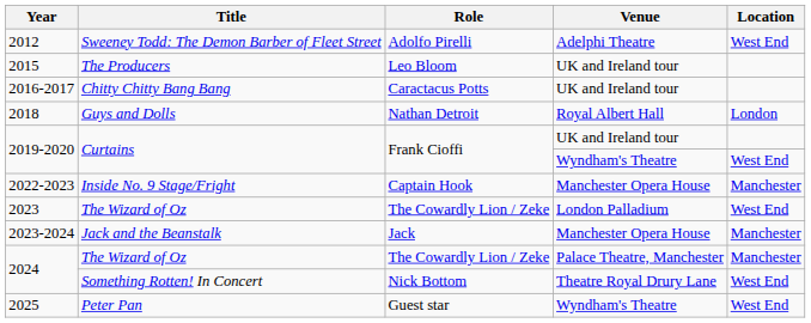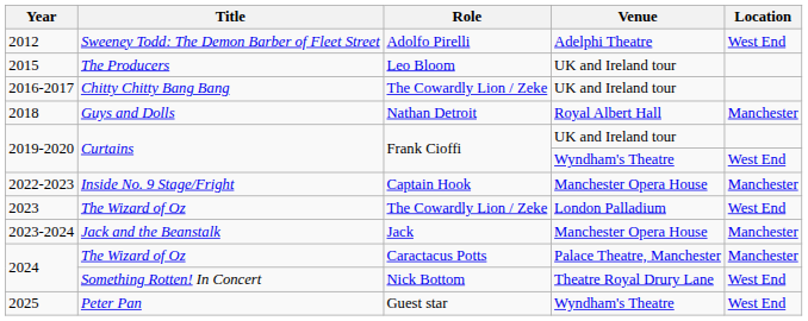2016-2017 | Role: Caractacus Potts -> The Cowardly Lion / Zeke
2018 | Location: London -> Manchester
2024 / Palace Theatre, Manchester | Role: The Cowardly Lion / Zeke -> Caractacus Potts
